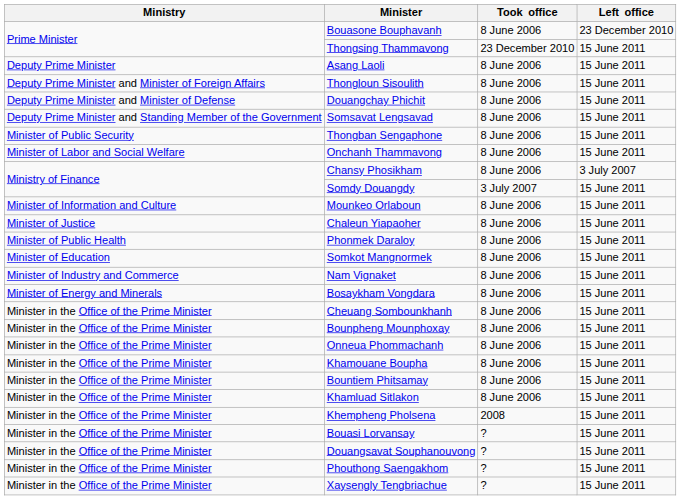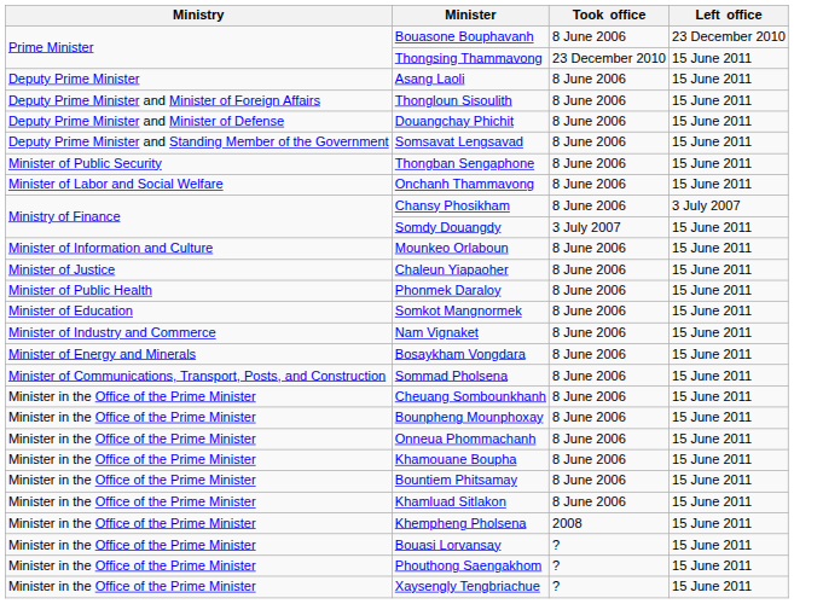+ row: Minister of Communications, Transport, Posts, and Construction | Sommad Pholsena | 8 June 2006 | 15 June 2011
- row: Minister in the Office of the Prime Minister | Douangsavat Souphanouvong | ? | 15 June 2011
